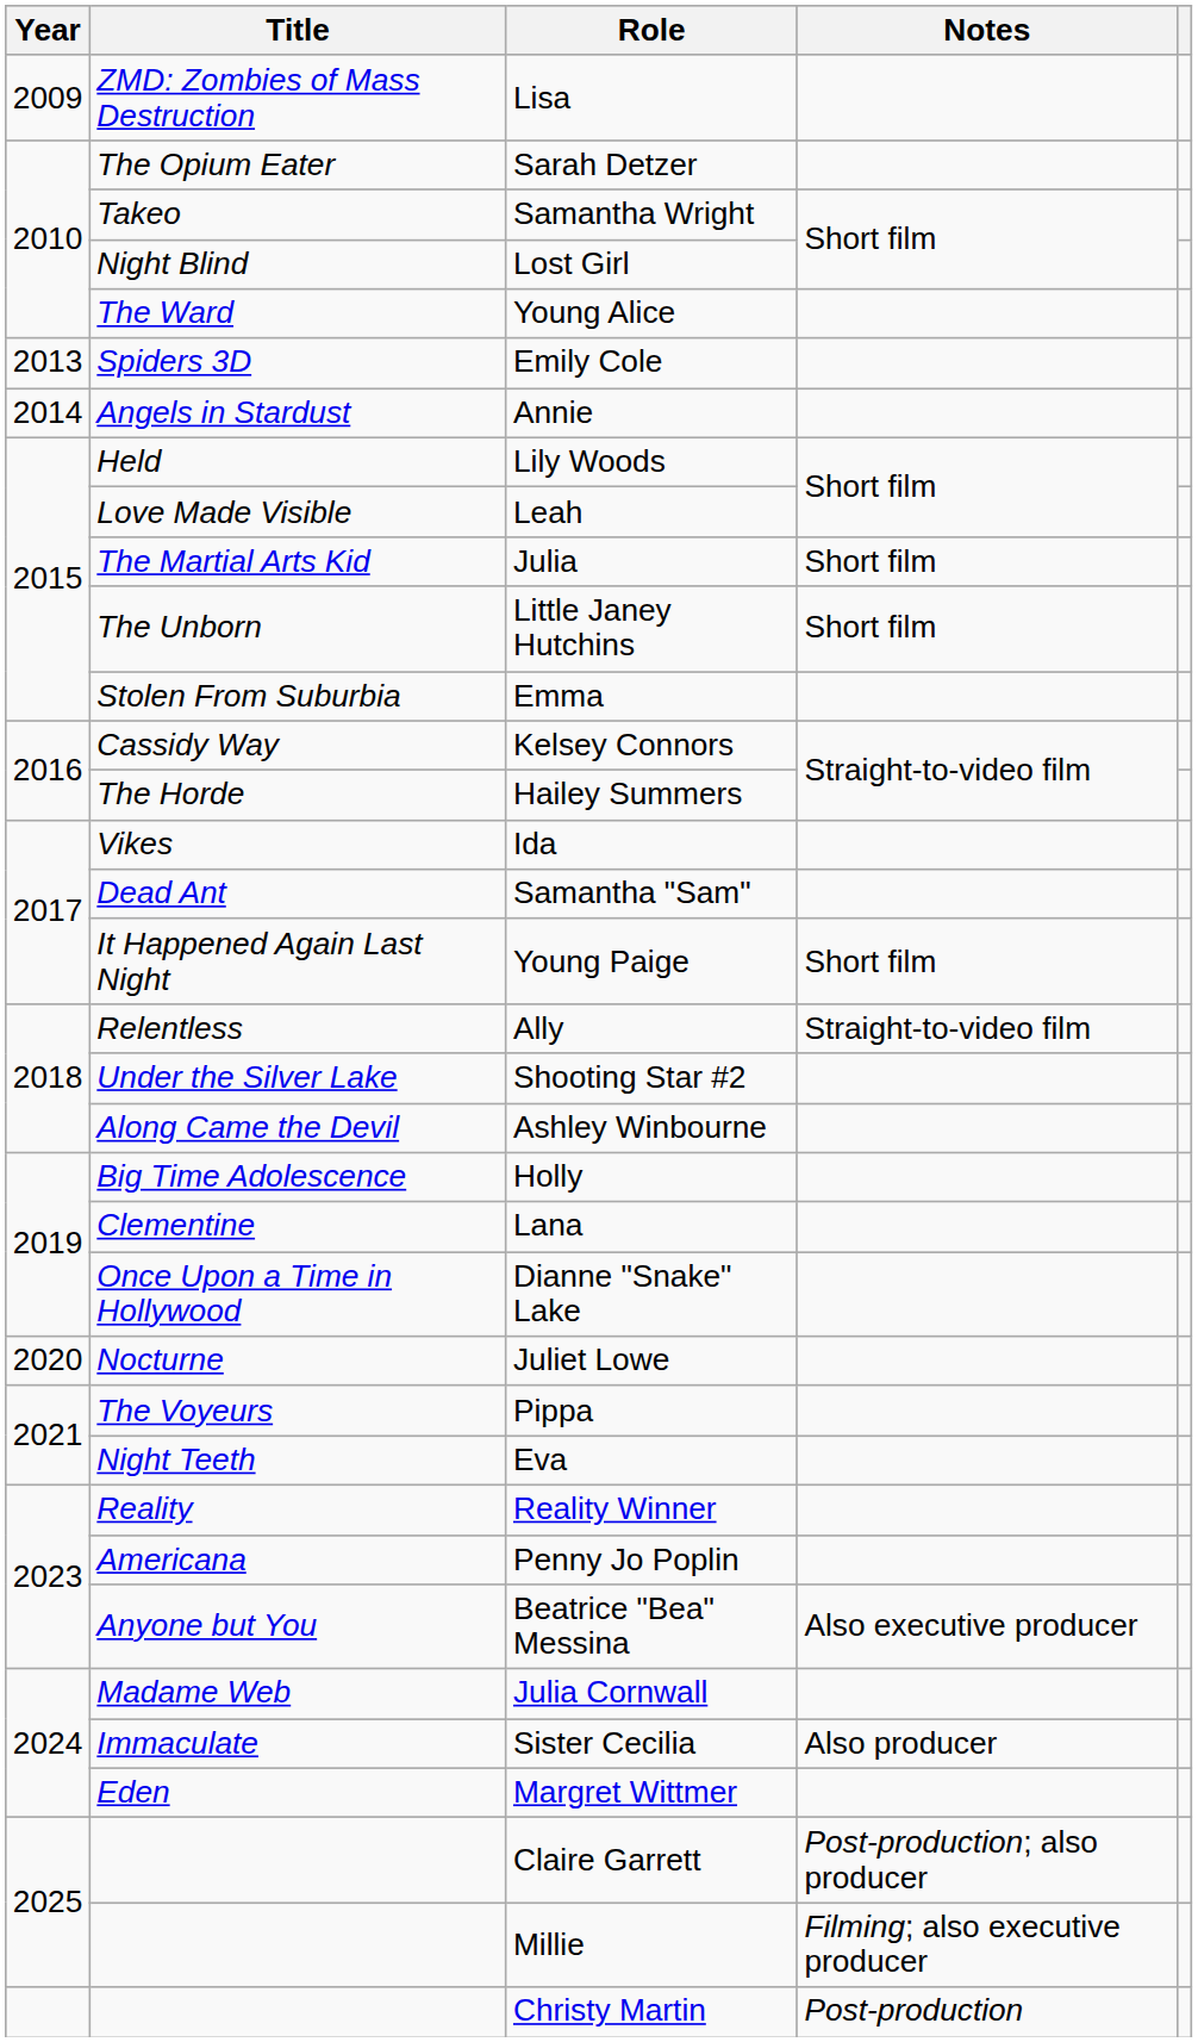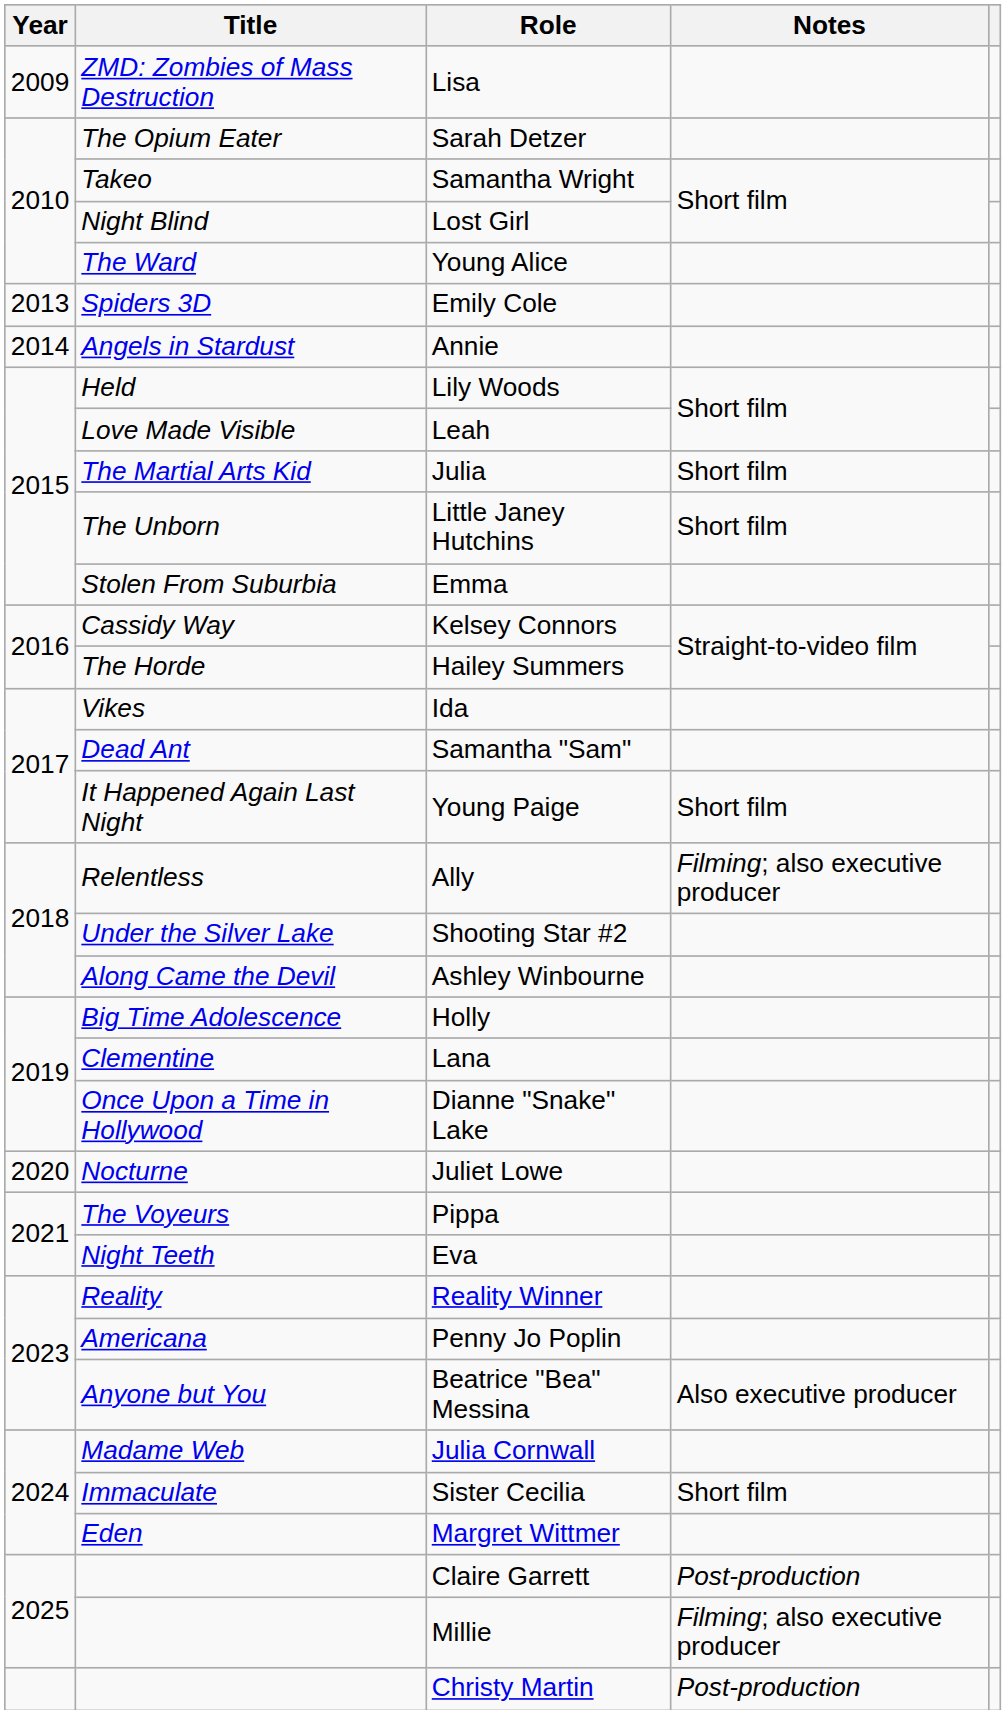Ally | Notes: Straight-to-video film -> Filming; also executive producer
Sister Cecilia | Notes: Also producer -> Short film
Claire Garrett | Notes: Post-production; also producer -> Post-production
